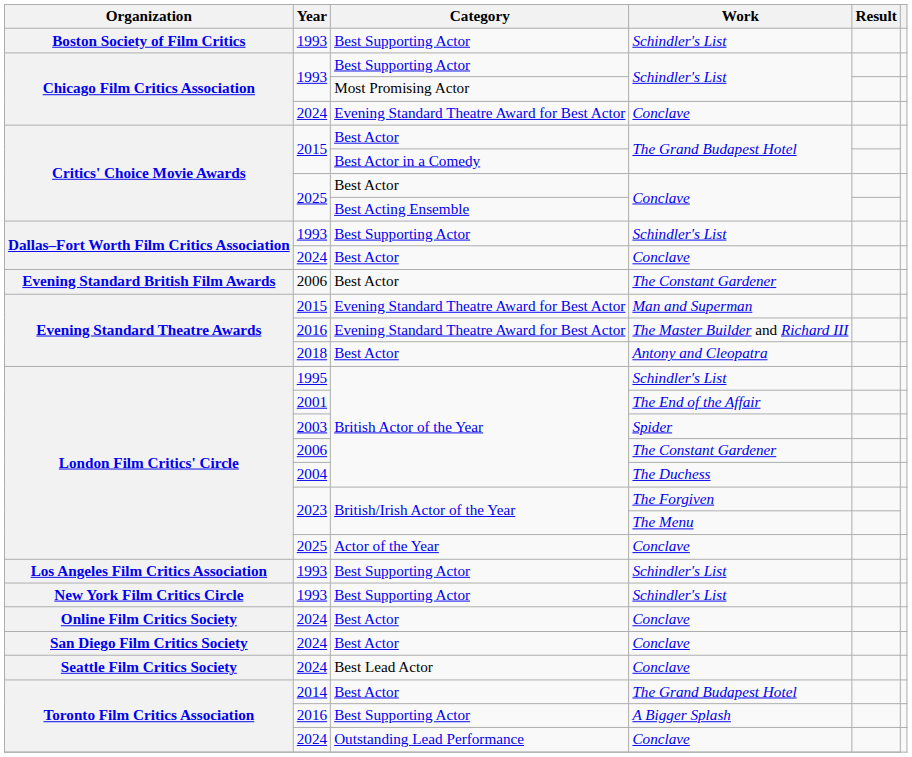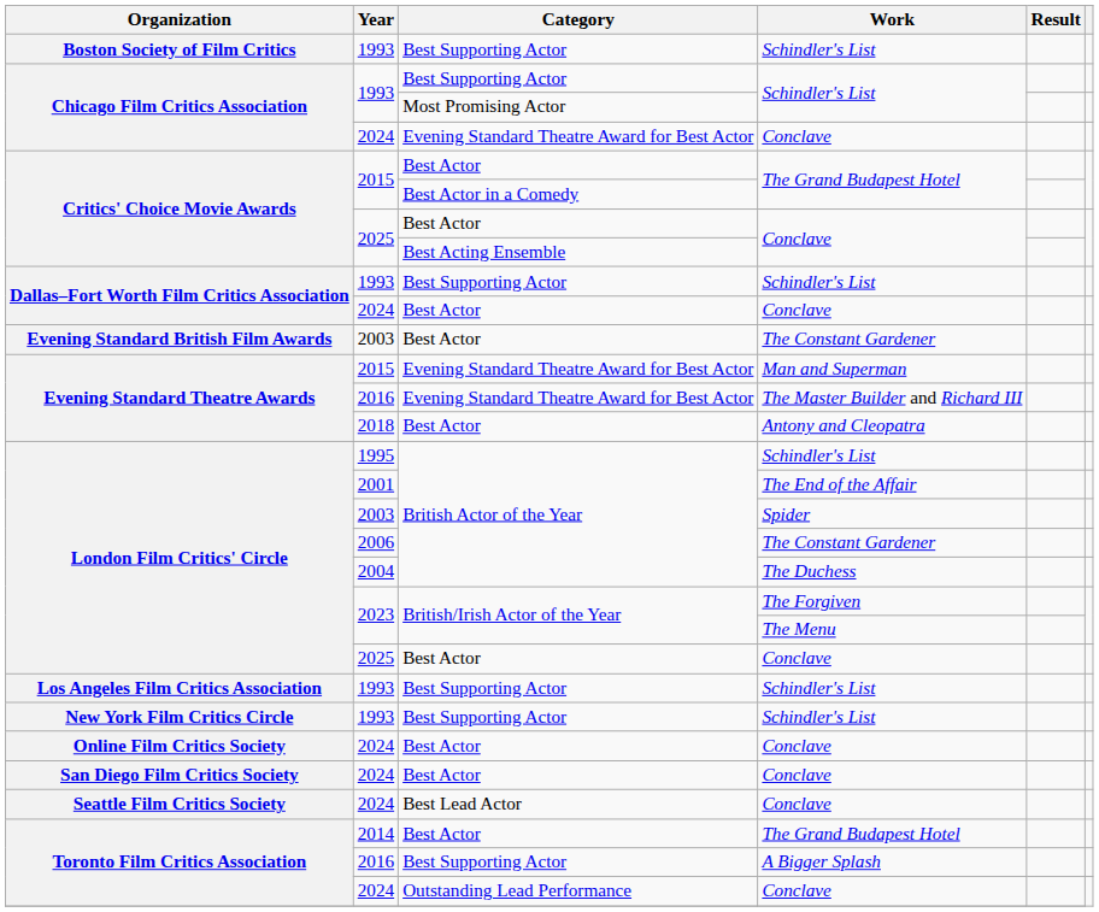Evening Standard British Film Awards | Year: 2006 -> 2003
London Film Critics' Circle / Conclave | Category: Actor of the Year -> Best Actor
